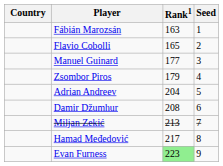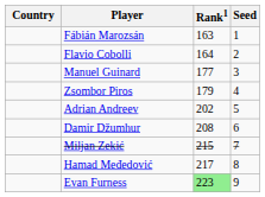Flavio Cobolli | Rank1: 165 -> 164
Adrian Andreev | Rank1: 204 -> 202
Miljan Zekić | Rank1: 213 -> 215
